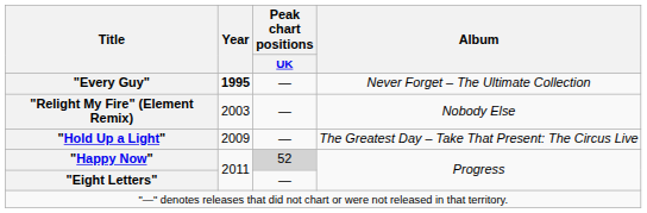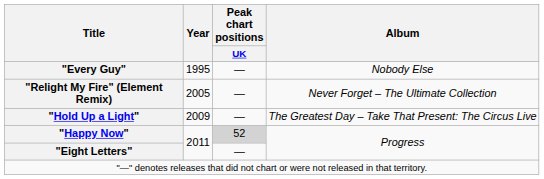"Every Guy" | Year: bold -> normal
"Every Guy" | Album: Never Forget – The Ultimate Collection -> Nobody Else
"Relight My Fire" (Element Remix) | Year: 2003 -> 2005
"Relight My Fire" (Element Remix) | Album: Nobody Else -> Never Forget – The Ultimate Collection
